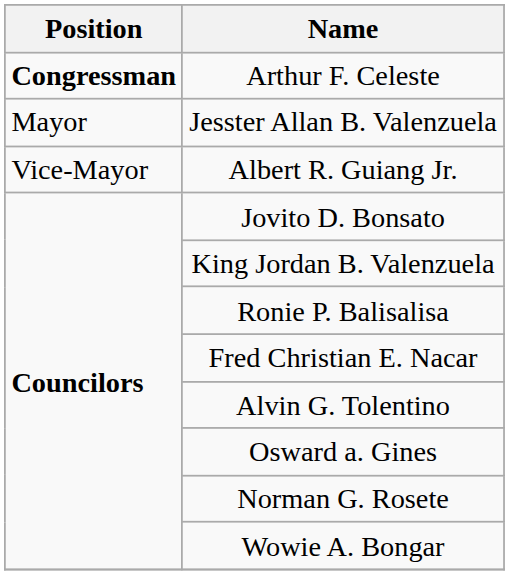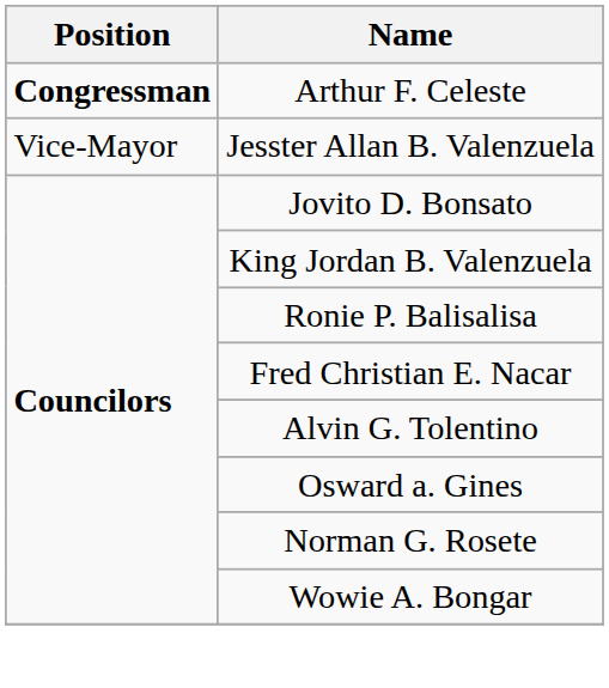Jesster Allan B. Valenzuela | Position: Mayor -> Vice-Mayor
- row: Vice-Mayor | Albert R. Guiang Jr.
